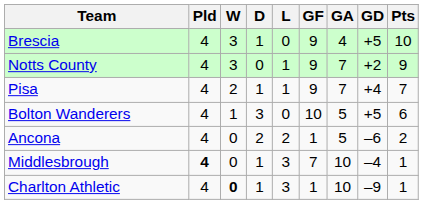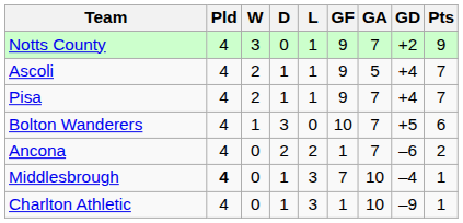- row: Brescia | 4 | 3 | 1 | 0 | 9 | 4 | +5 | 10
+ row: Ascoli | 4 | 2 | 1 | 1 | 9 | 5 | +4 | 7
Bolton Wanderers | GA: 5 -> 7
Ancona | GA: 5 -> 7
Charlton Athletic | W: bold -> normal
